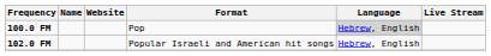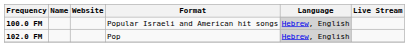100.0 FM | Format: Pop -> Popular Israeli and American hit songs
102.0 FM | Format: Popular Israeli and American hit songs -> Pop
102.0 FM | Language: no background -> lightgrey background
